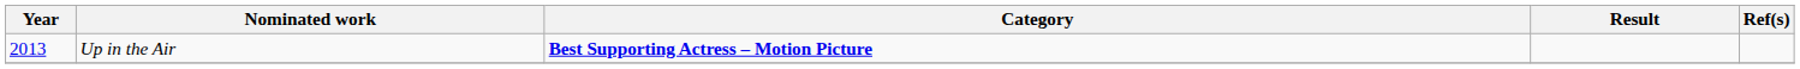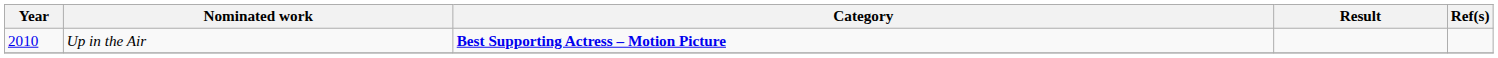Up in the Air | Year: 2013 -> 2010
